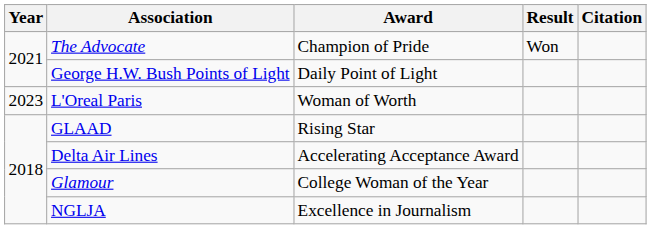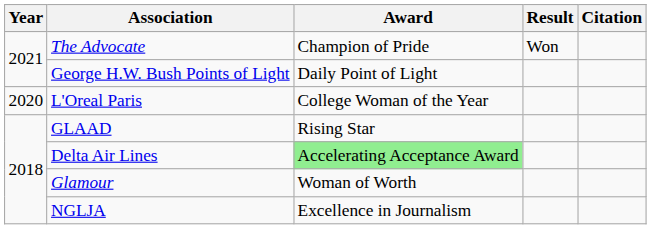L'Oreal Paris | Year: 2023 -> 2020
L'Oreal Paris | Award: Woman of Worth -> College Woman of the Year
Delta Air Lines | Award: no background -> lightgreen background
Glamour | Award: College Woman of the Year -> Woman of Worth
